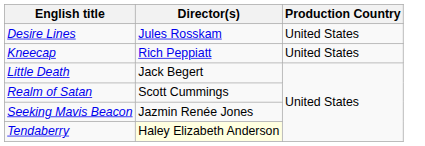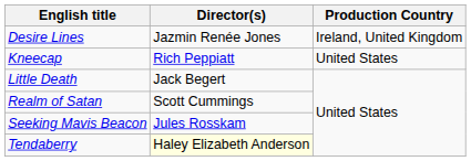Desire Lines | Director(s): Jules Rosskam -> Jazmin Renée Jones
Desire Lines | Production Country: United States -> Ireland, United Kingdom
Seeking Mavis Beacon | Director(s): Jazmin Renée Jones -> Jules Rosskam
